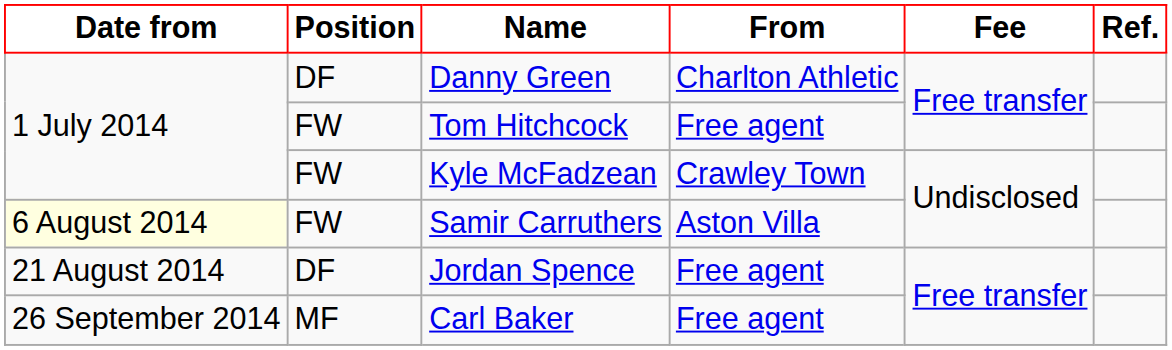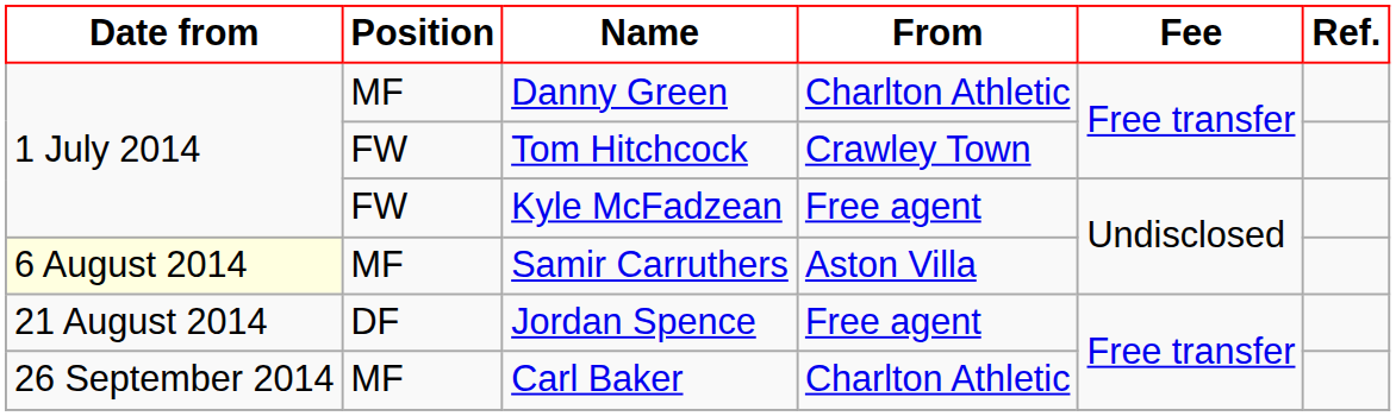Danny Green | Position: DF -> MF
Tom Hitchcock | From: Free agent -> Crawley Town
Kyle McFadzean | From: Crawley Town -> Free agent
Samir Carruthers | Position: FW -> MF
Carl Baker | From: Free agent -> Charlton Athletic
